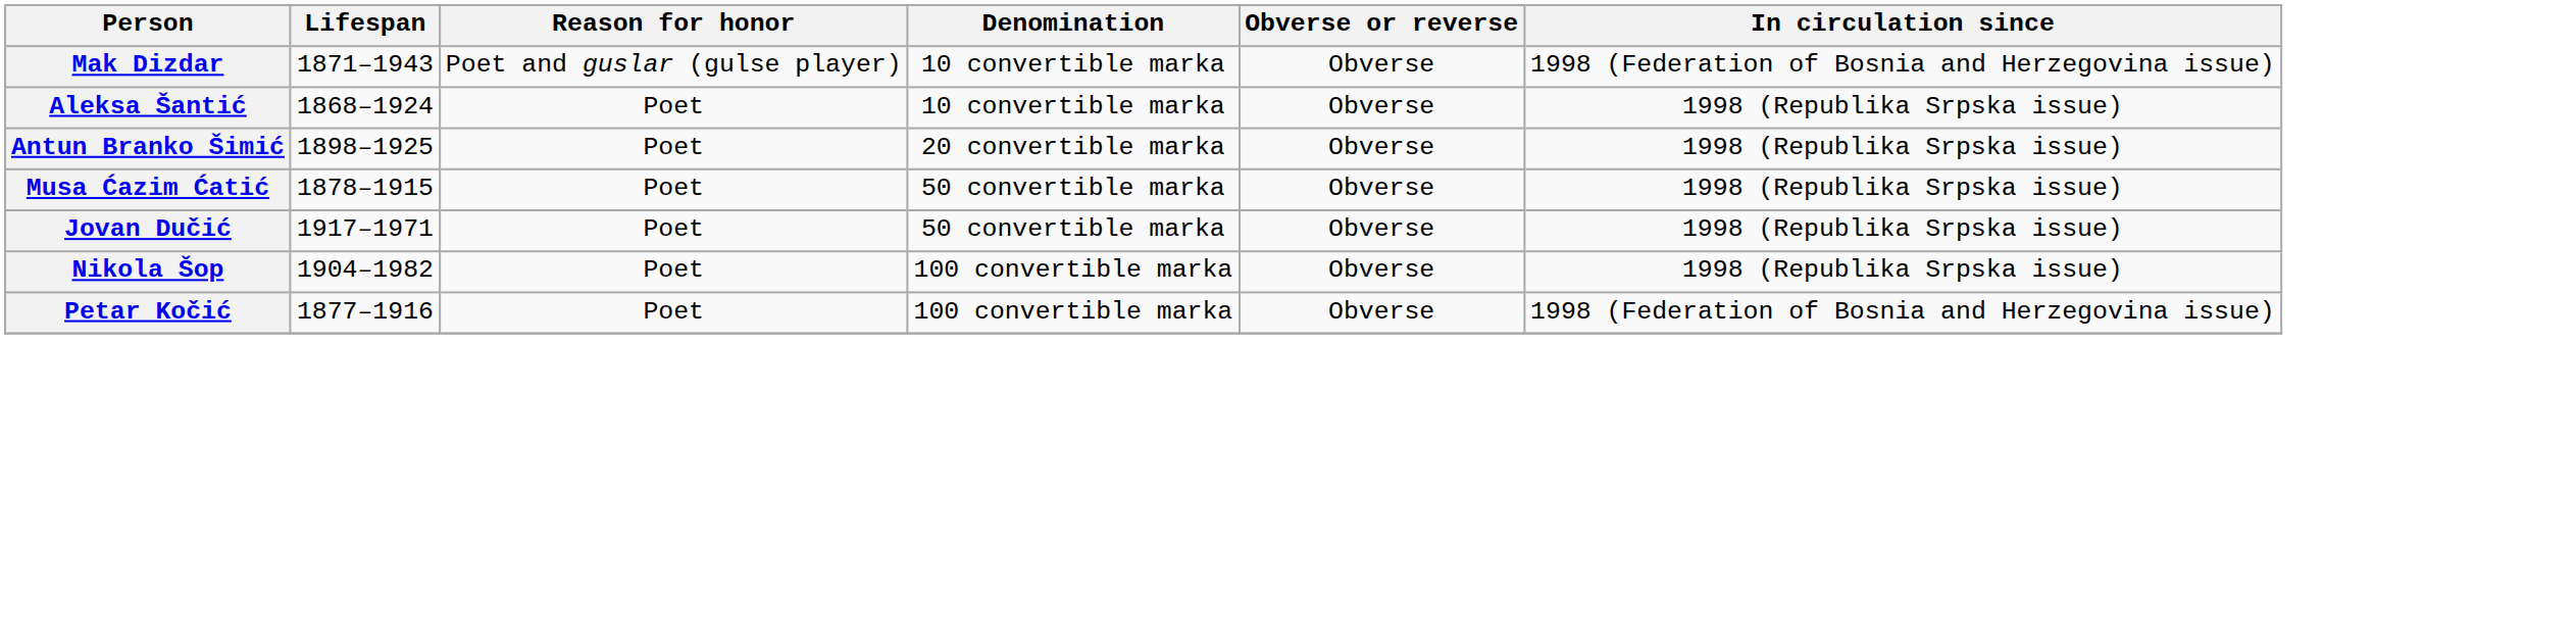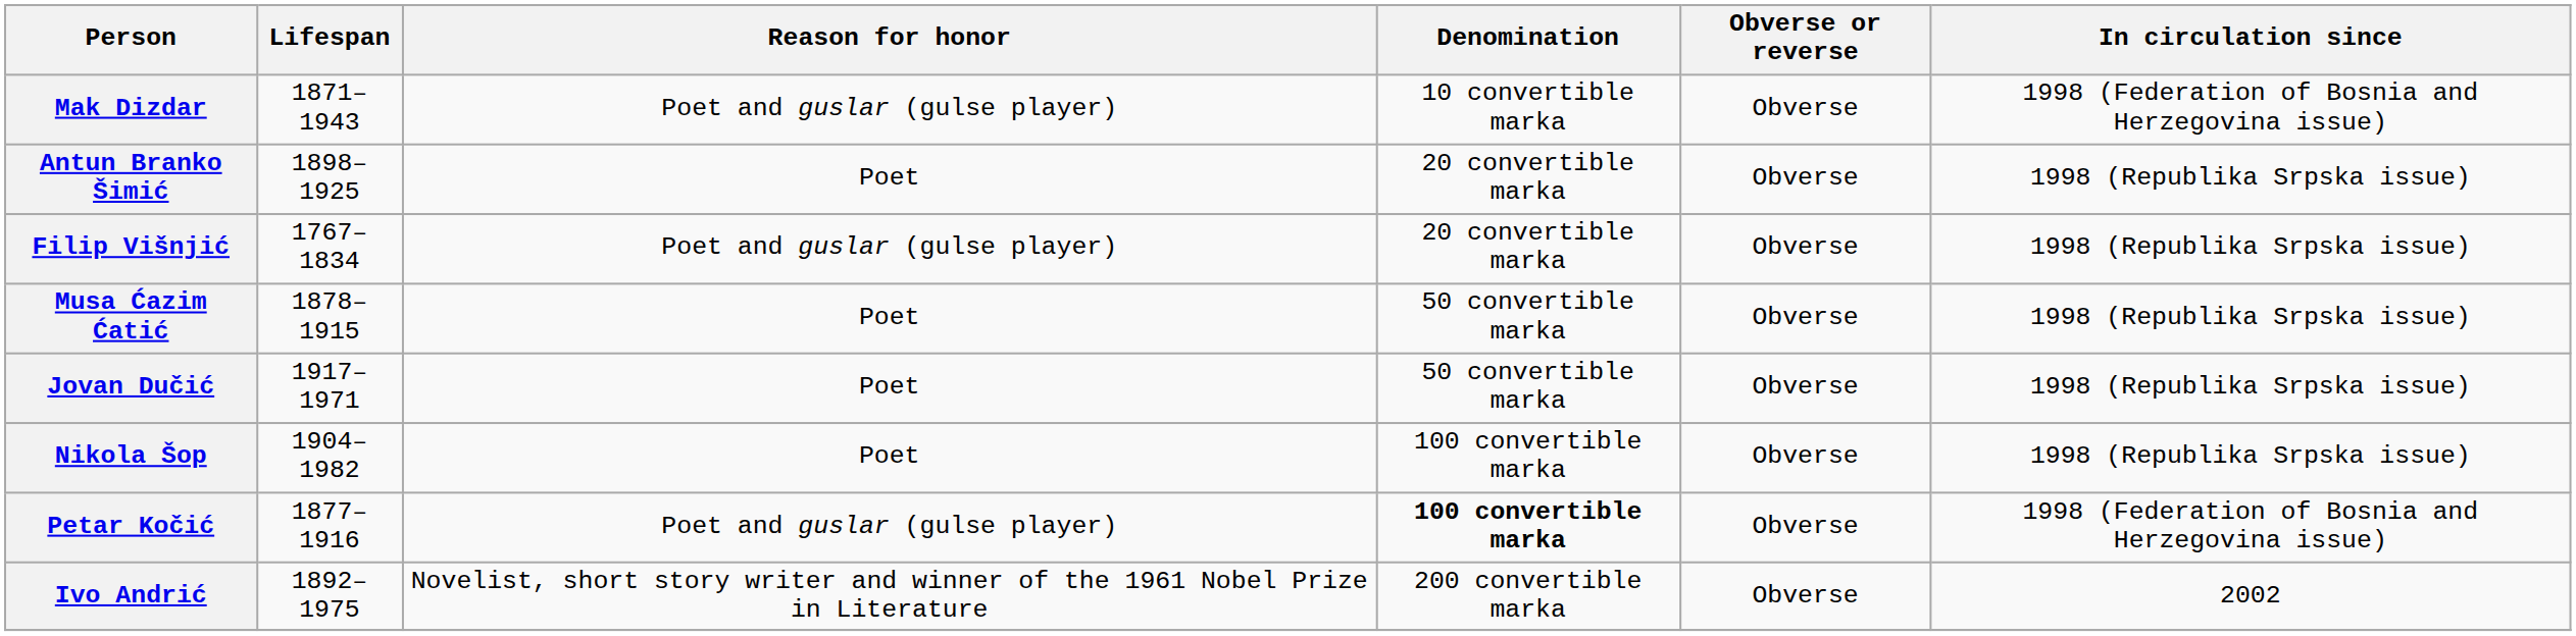- row: Aleksa Šantić | 1868–1924 | Poet | 10 convertible marka | Obverse | 1998 (Republika Srpska issue)
+ row: Filip Višnjić | 1767–1834 | Poet and guslar (gulse player) | 20 convertible marka | Obverse | 1998 (Republika Srpska issue)
Petar Kočić | Reason for honor: Poet -> Poet and guslar (gulse player)
Petar Kočić | Denomination: normal -> bold
+ row: Ivo Andrić | 1892–1975 | Novelist, short story writer and winner of the 1961 Nobel Prize in Literature | 200 convertible marka | Obverse | 2002
